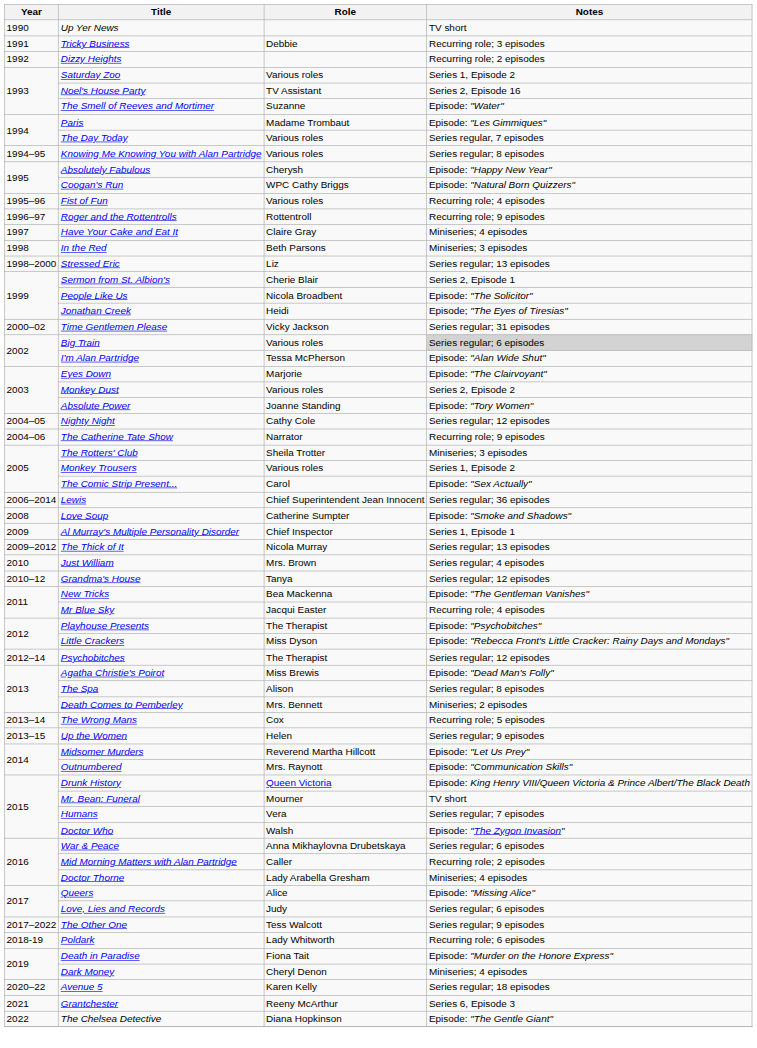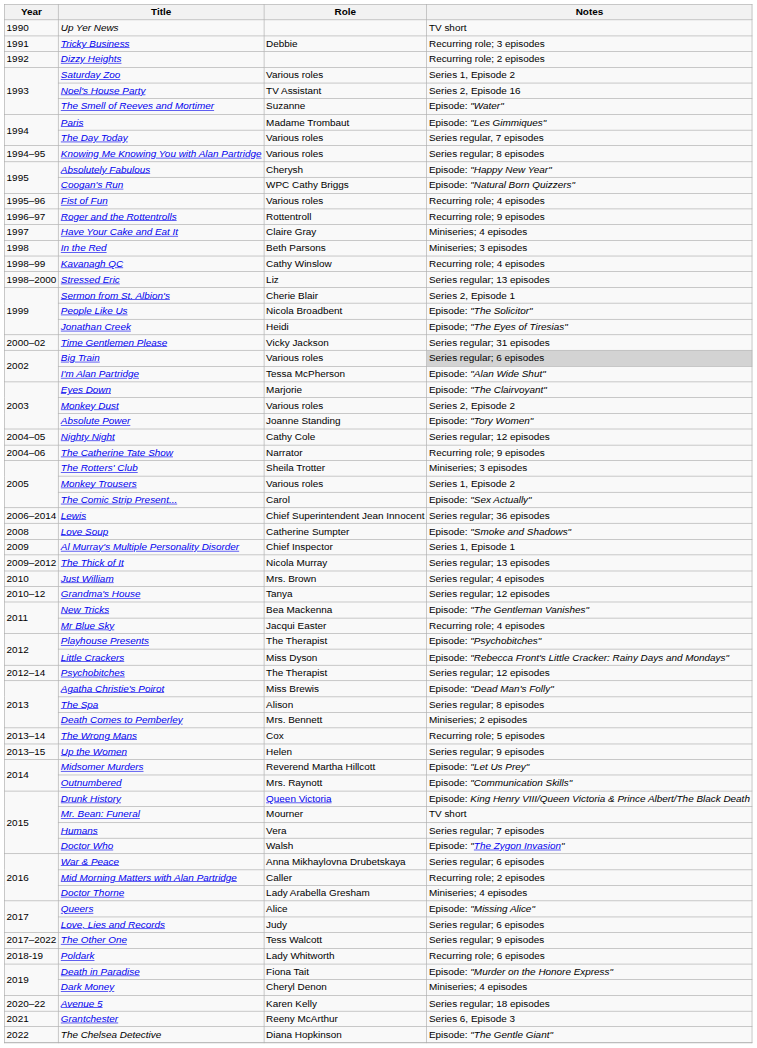+ row: 1998–99 | Kavanagh QC | Cathy Winslow | Recurring role; 4 episodes
